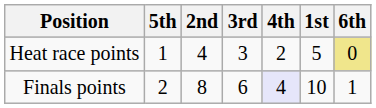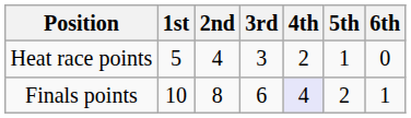columns swapped: 1st <-> 5th
Heat race points | 6th: khaki background -> no background
